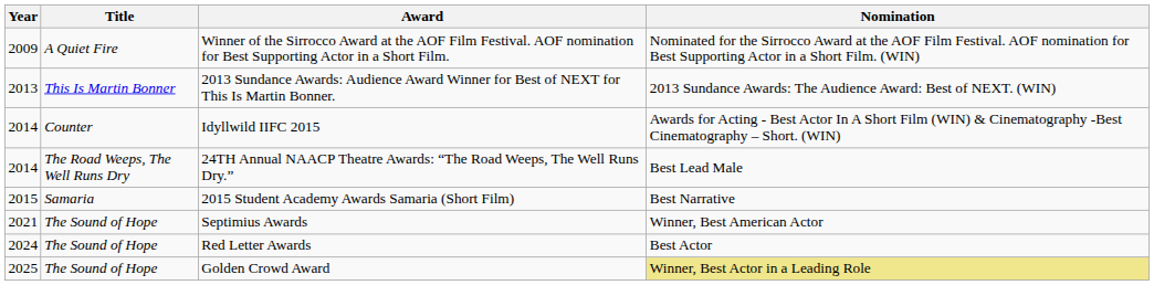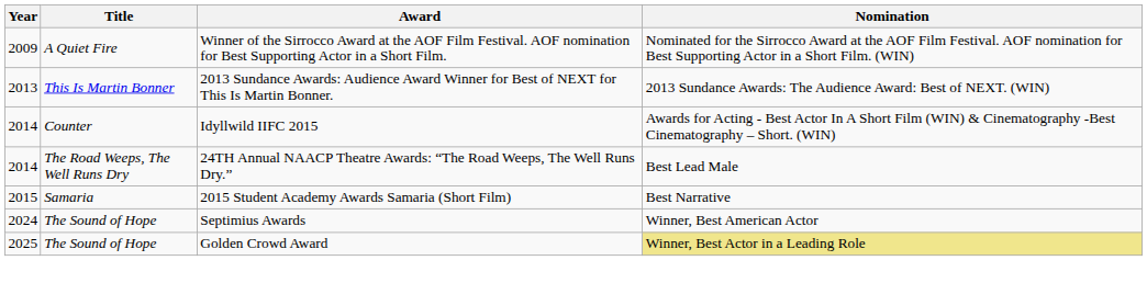Septimius Awards | Year: 2021 -> 2024
- row: 2024 | The Sound of Hope | Red Letter Awards | Best Actor
